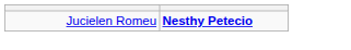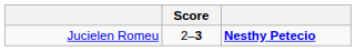+ column: Score | 2–3
